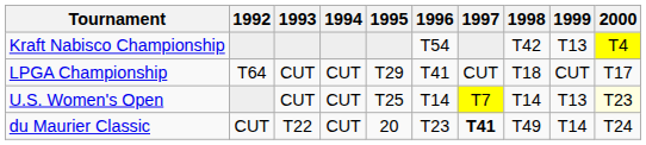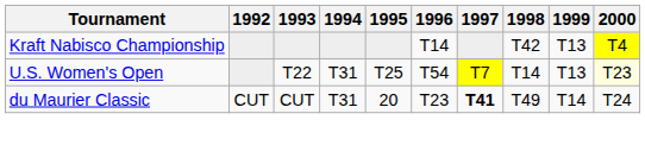Kraft Nabisco Championship | 1996: T54 -> T14
- row: LPGA Championship | T64 | CUT | CUT | T29 | T41 | CUT | T18 | CUT | T17
U.S. Women's Open | 1993: CUT -> T22
U.S. Women's Open | 1994: CUT -> T31
U.S. Women's Open | 1996: T14 -> T54
du Maurier Classic | 1993: T22 -> CUT
du Maurier Classic | 1994: CUT -> T31
